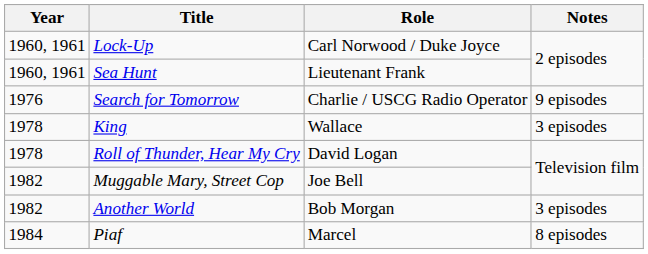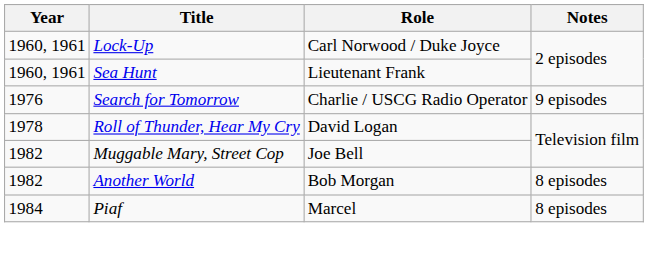- row: 1978 | King | Wallace | 3 episodes
Another World | Notes: 3 episodes -> 8 episodes
